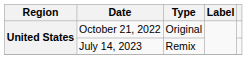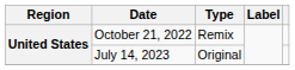October 21, 2022 | Type: Original -> Remix
July 14, 2023 | Type: Remix -> Original
